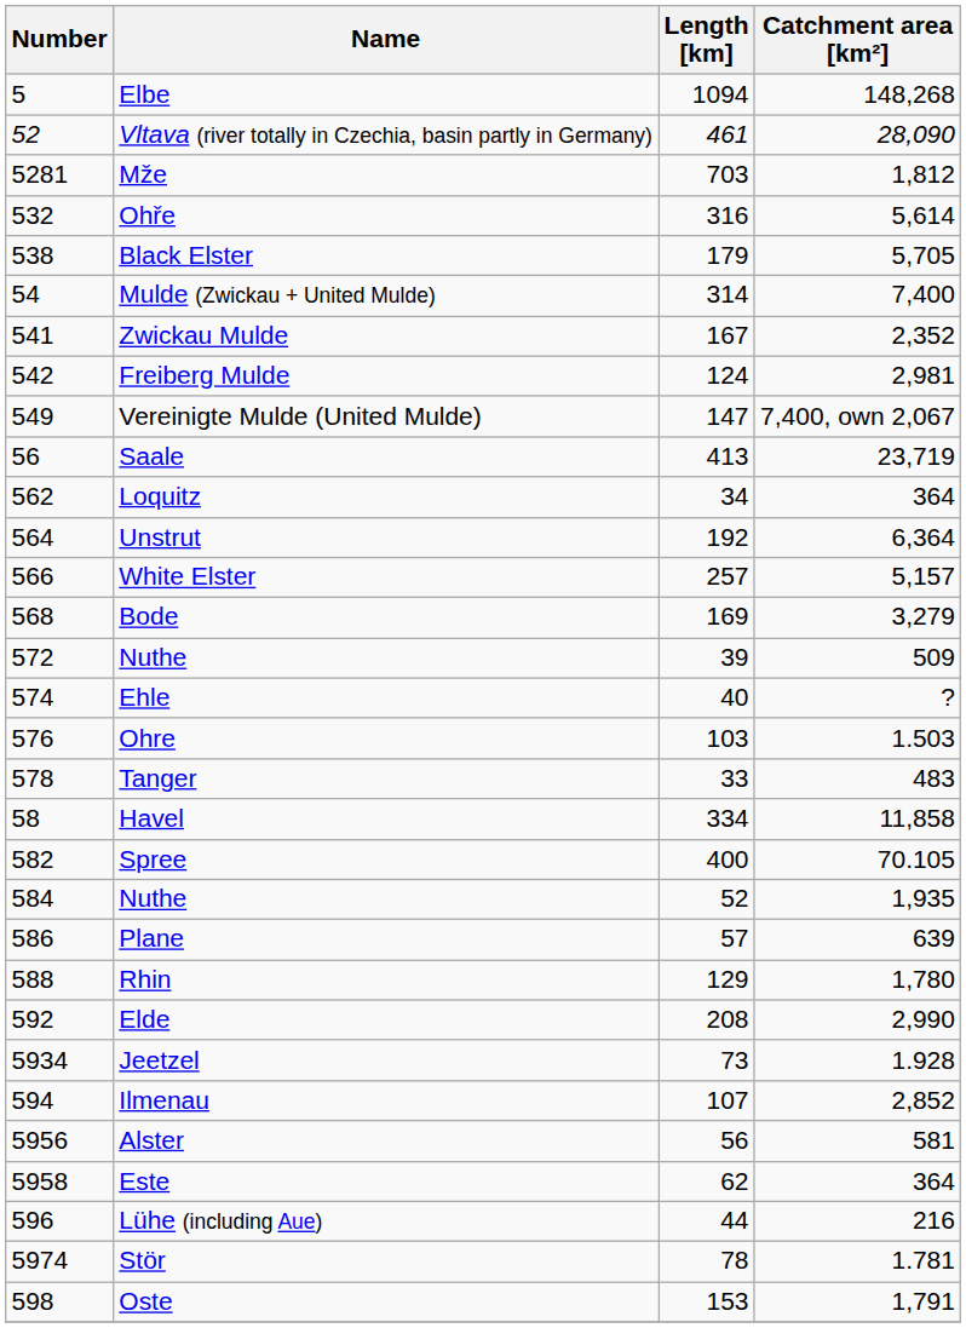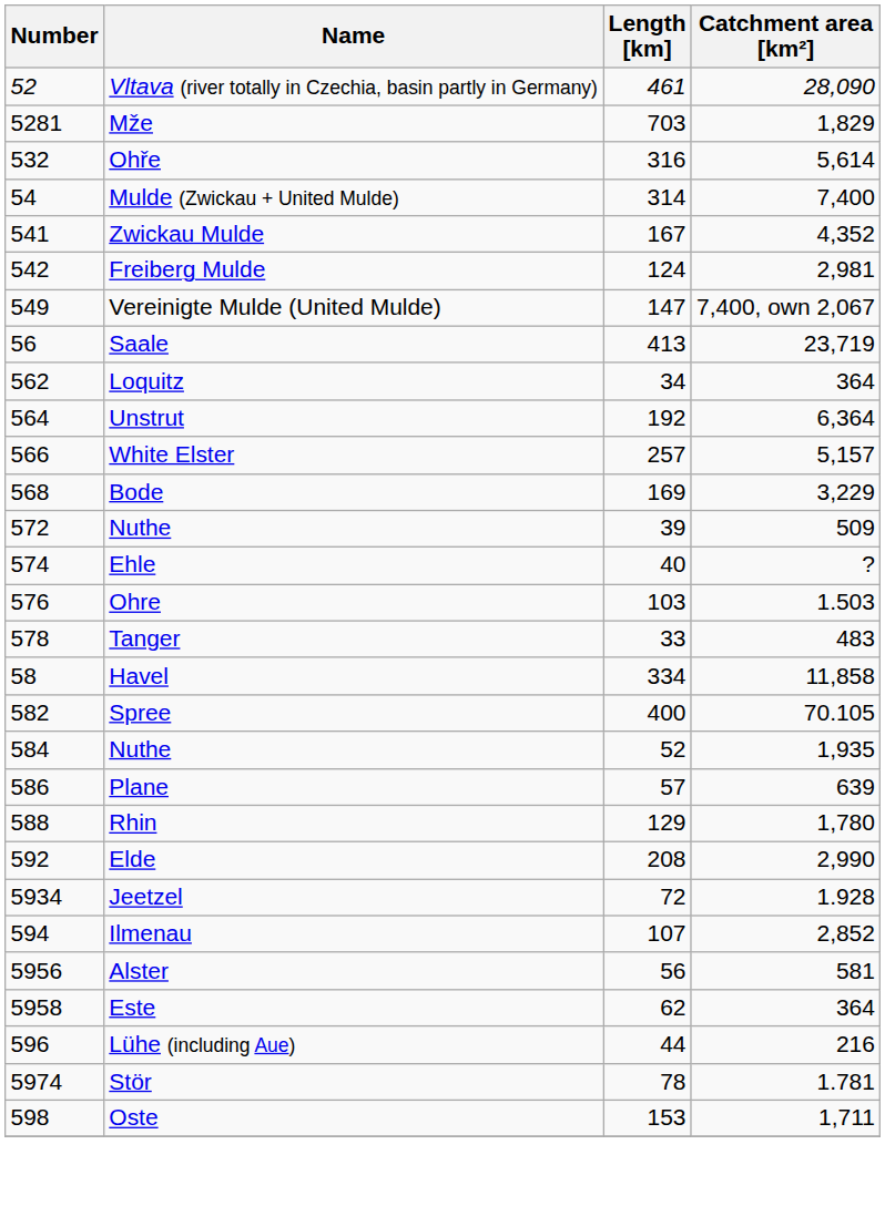- row: 5 | Elbe | 1094 | 148,268
Mže | Catchment area [km²]: 1,812 -> 1,829
- row: 538 | Black Elster | 179 | 5,705
Zwickau Mulde | Catchment area [km²]: 2,352 -> 4,352
Bode | Catchment area [km²]: 3,279 -> 3,229
Jeetzel | Length [km]: 73 -> 72
Oste | Catchment area [km²]: 1,791 -> 1,711
